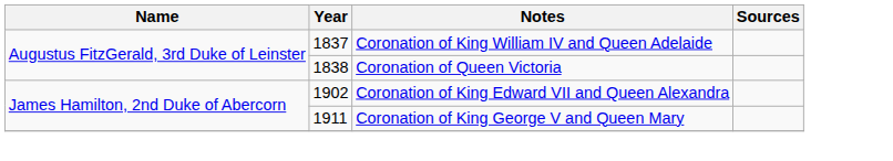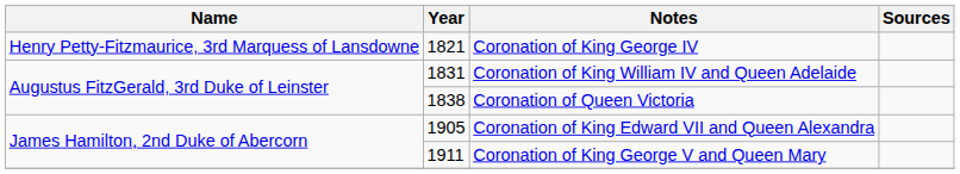+ row: Henry Petty-Fitzmaurice, 3rd Marquess of Lansdowne | 1821 | Coronation of King George IV
Coronation of King William IV and Queen Adelaide | Year: 1837 -> 1831
Coronation of King Edward VII and Queen Alexandra | Year: 1902 -> 1905
